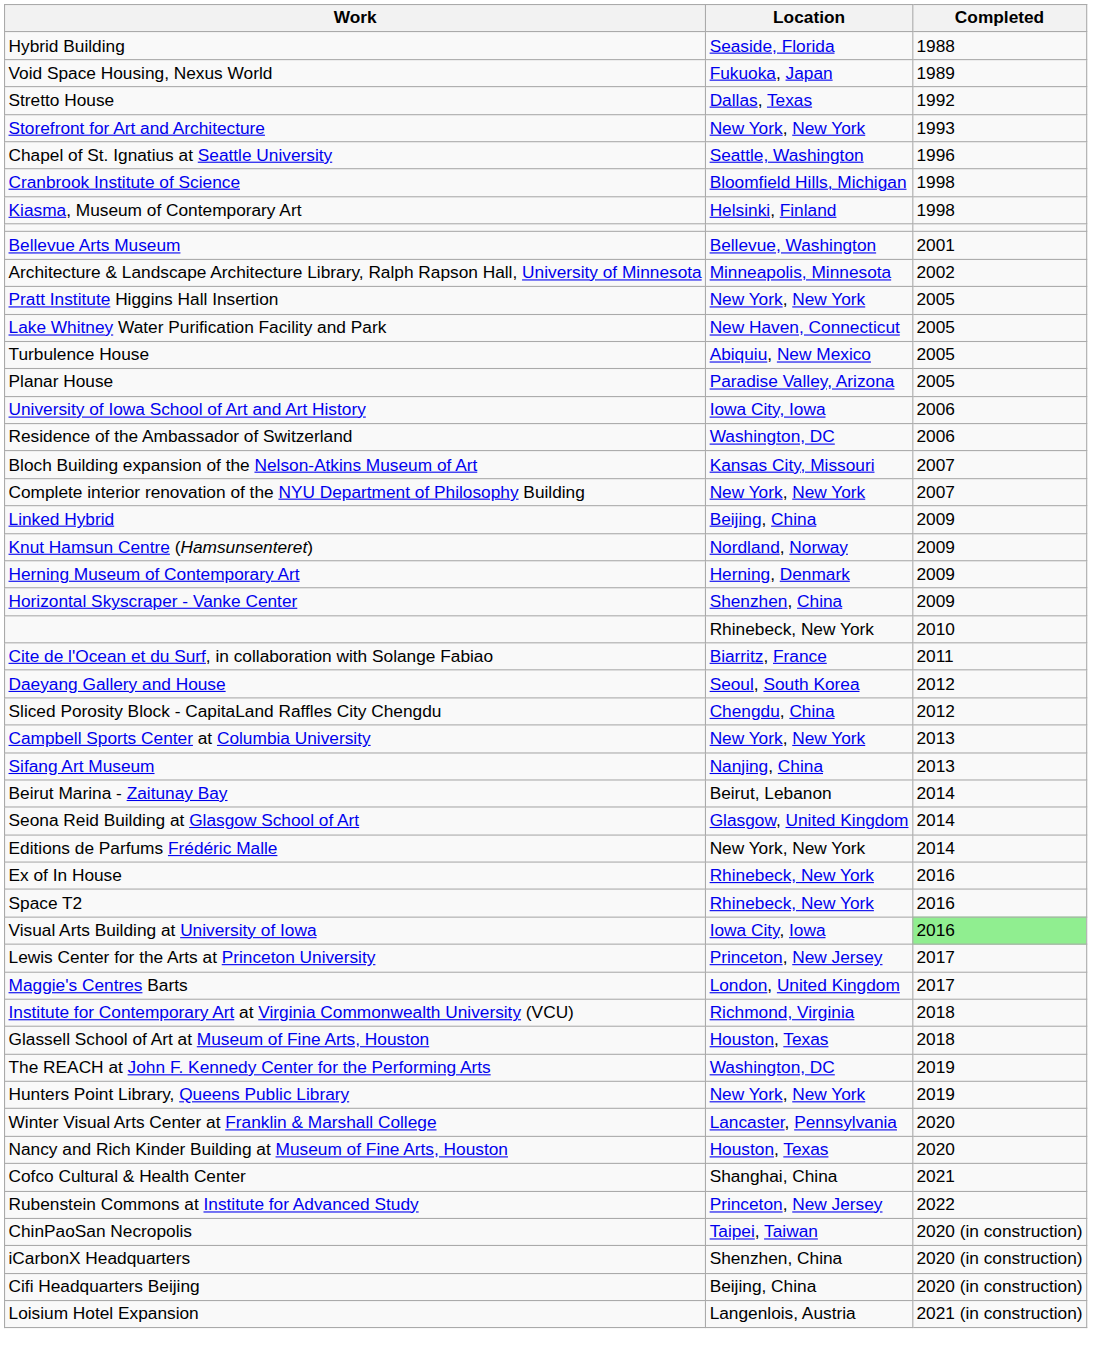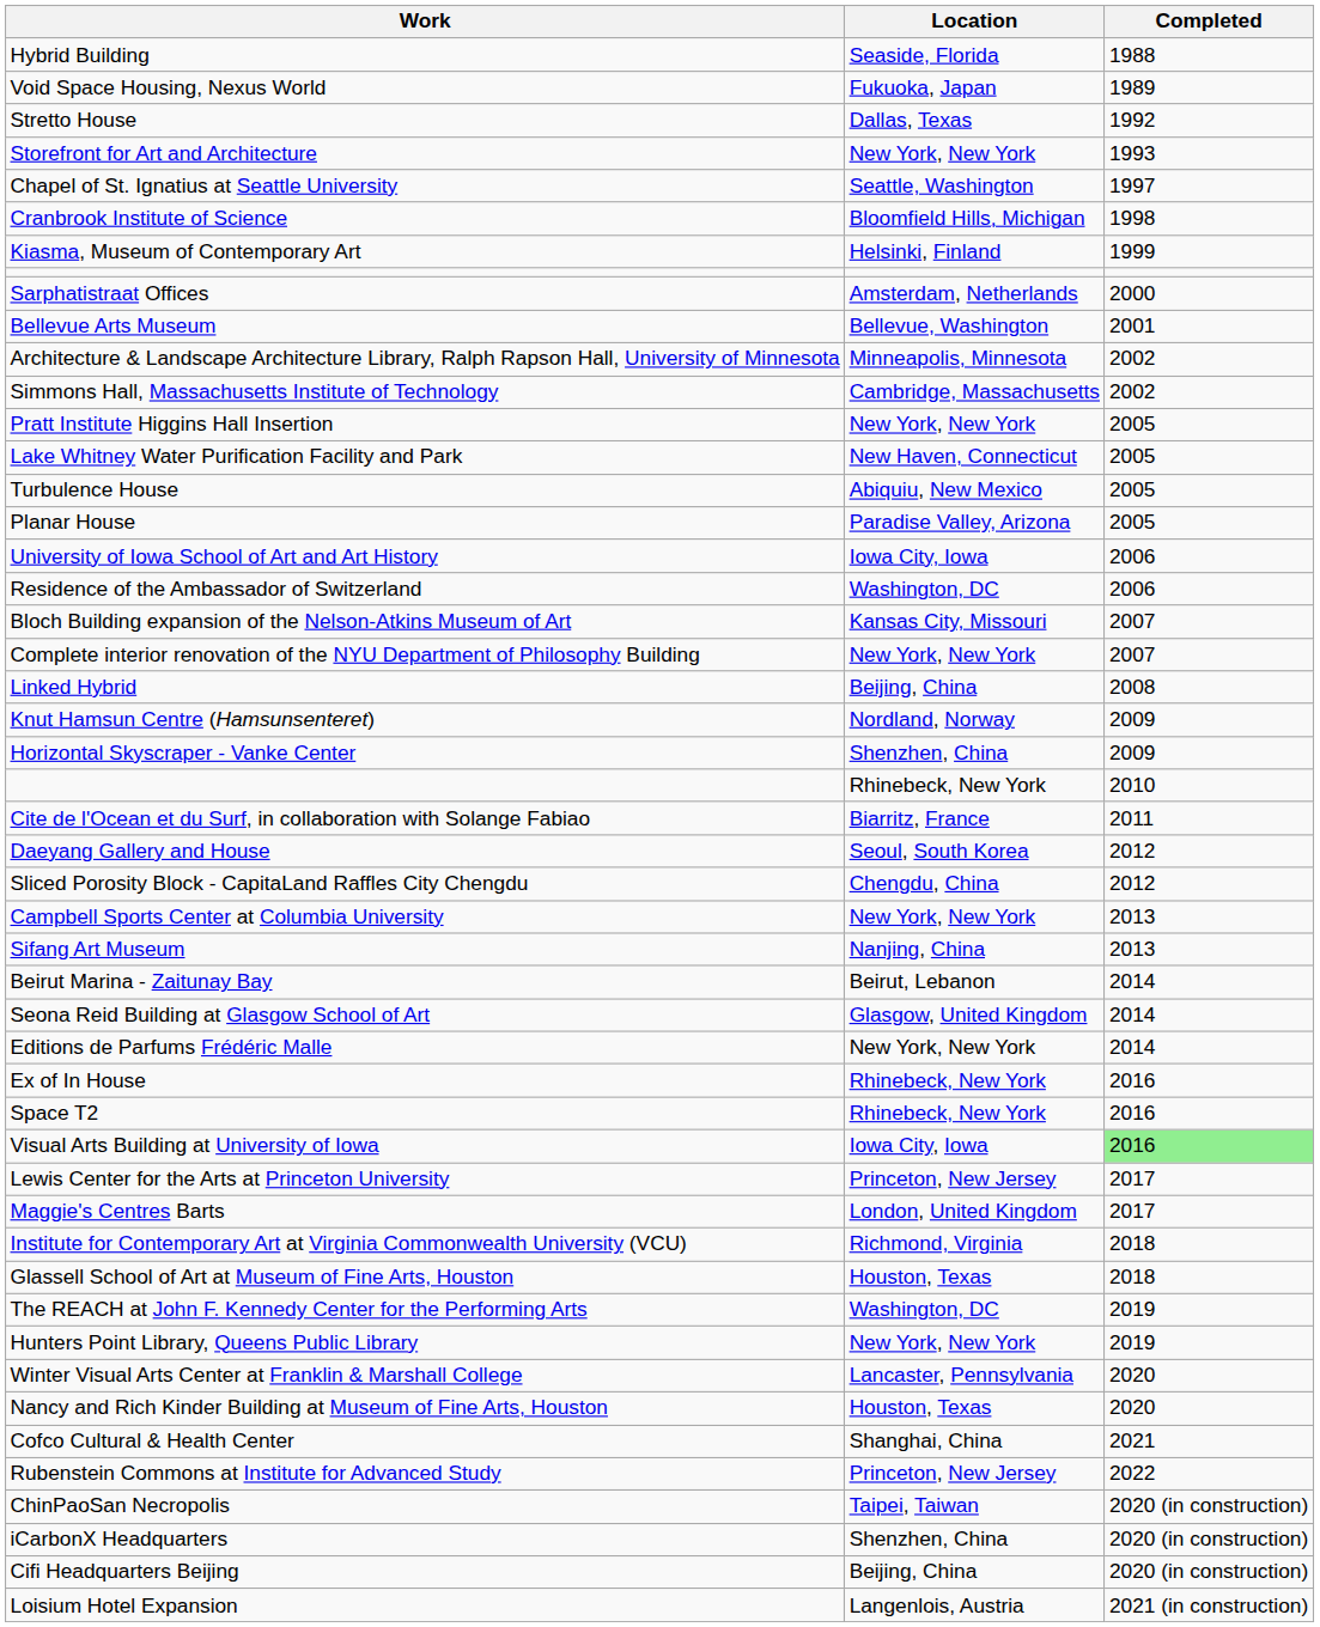Chapel of St. Ignatius at Seattle University | Completed: 1996 -> 1997
Kiasma, Museum of Contemporary Art | Completed: 1998 -> 1999
+ row: Sarphatistraat Offices | Amsterdam, Netherlands | 2000
+ row: Simmons Hall, Massachusetts Institute of Technology | Cambridge, Massachusetts | 2002
Linked Hybrid | Completed: 2009 -> 2008
- row: Herning Museum of Contemporary Art | Herning, Denmark | 2009
